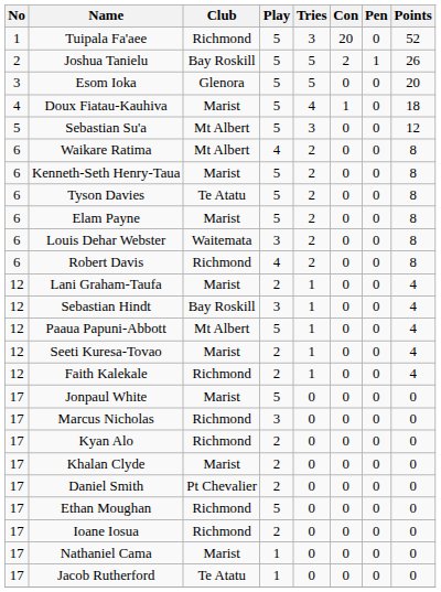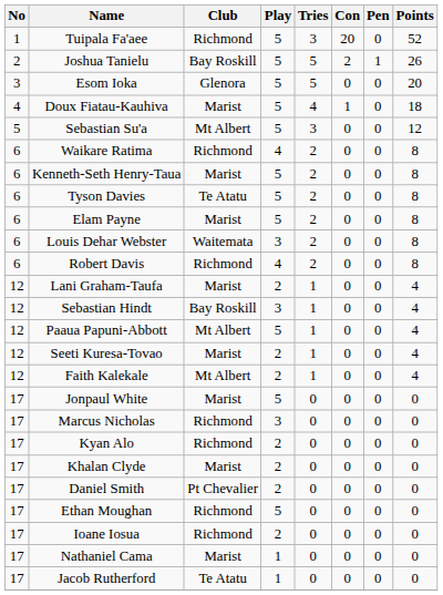Waikare Ratima | Club: Mt Albert -> Richmond
Faith Kalekale | Club: Richmond -> Mt Albert
